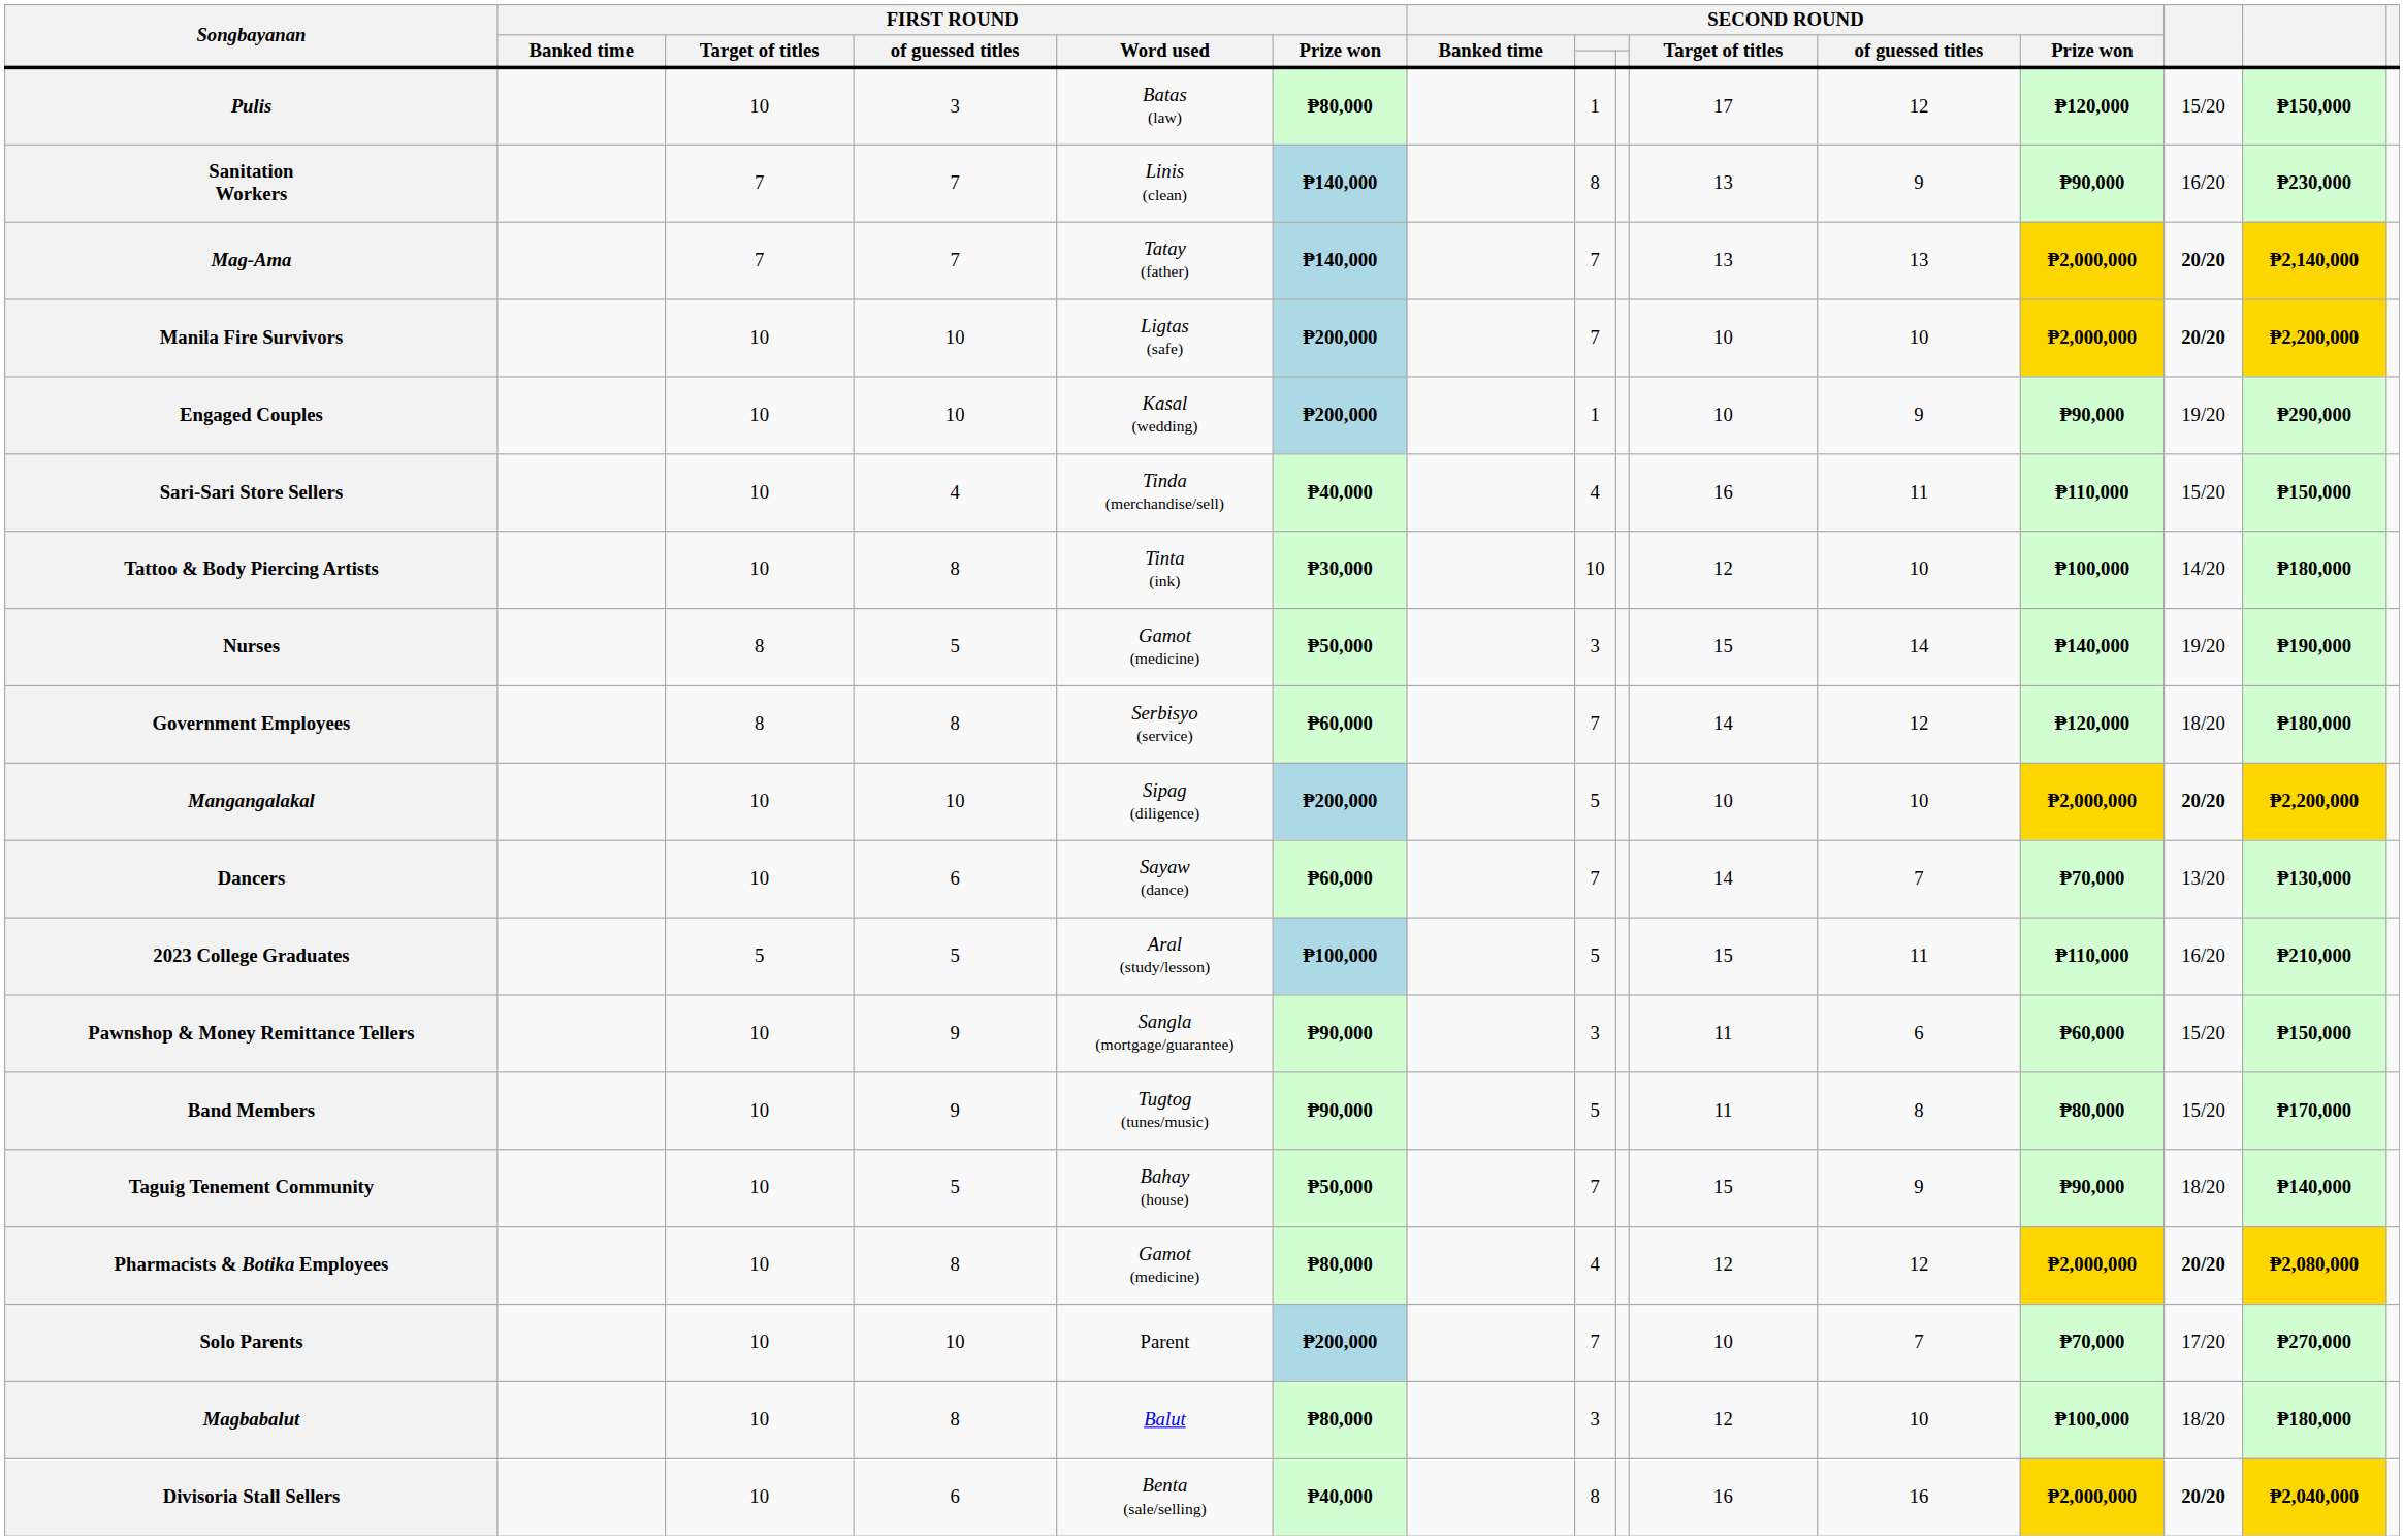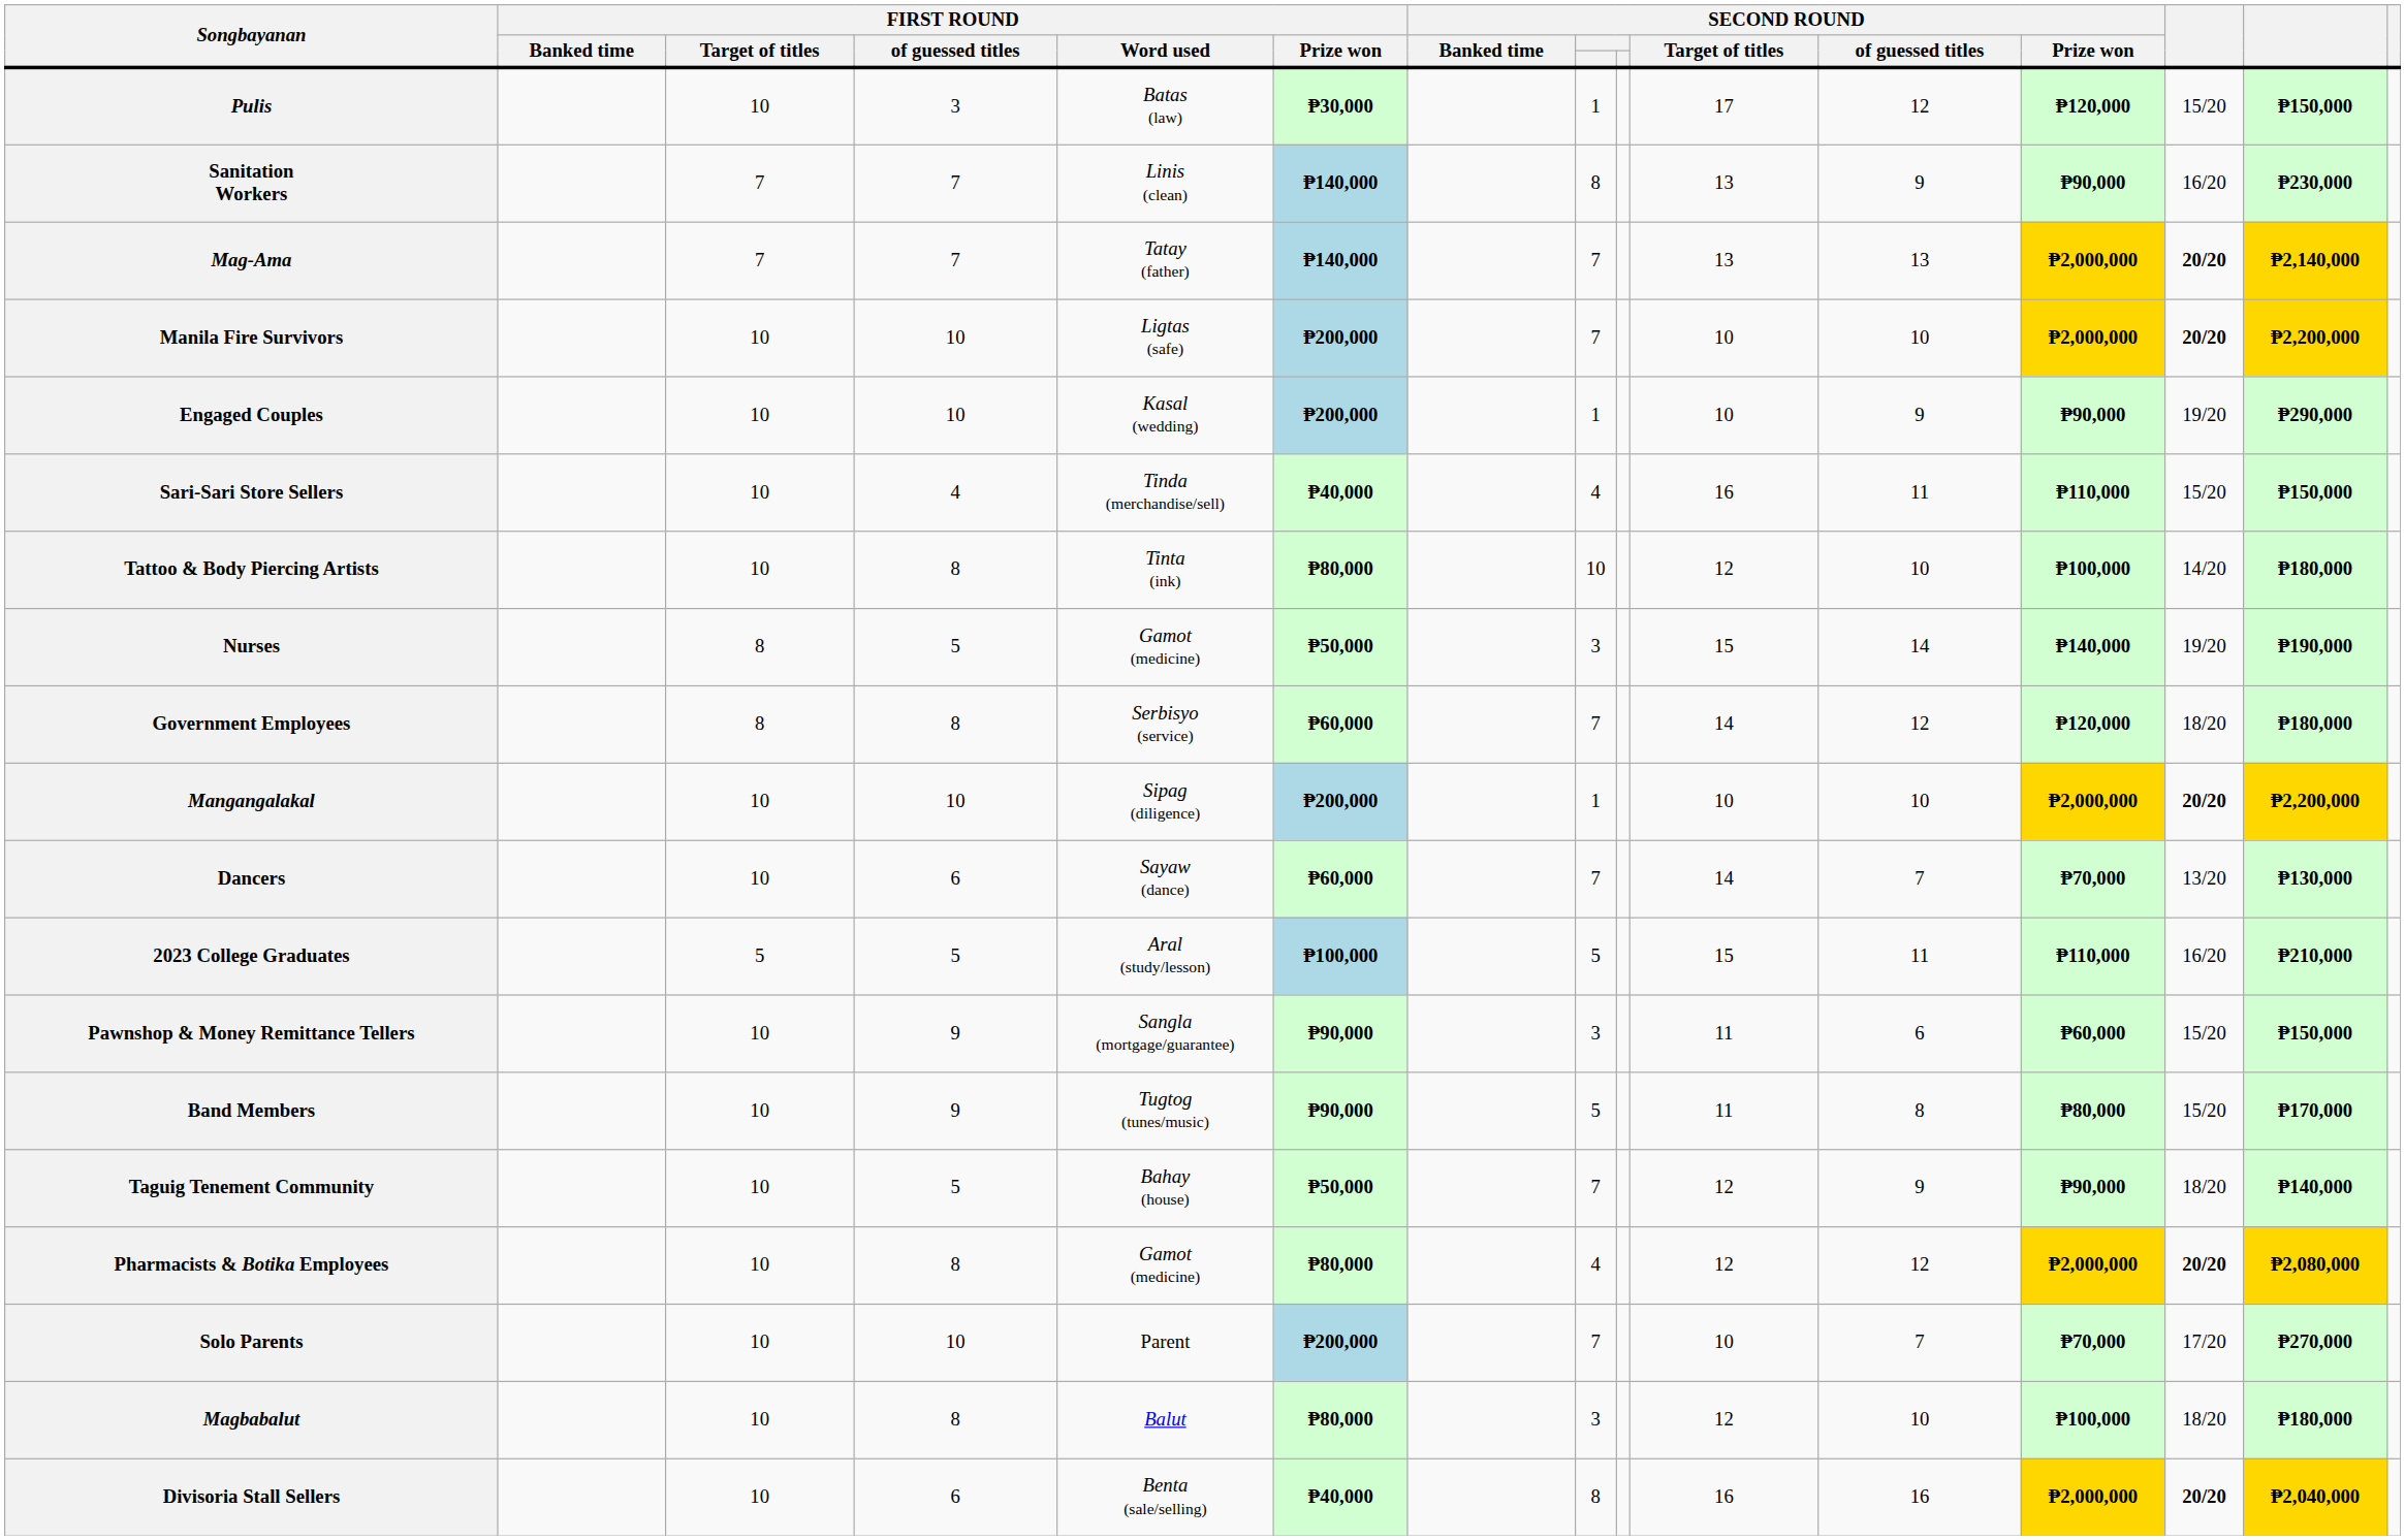Pulis | FIRST ROUND / Prize won: ₱80,000 -> ₱30,000
Tattoo & Body Piercing Artists | FIRST ROUND / Prize won: ₱30,000 -> ₱80,000
Mangangalakal | column 8: 5 -> 1
Taguig Tenement Community | SECOND ROUND / Target of titles: 15 -> 12
